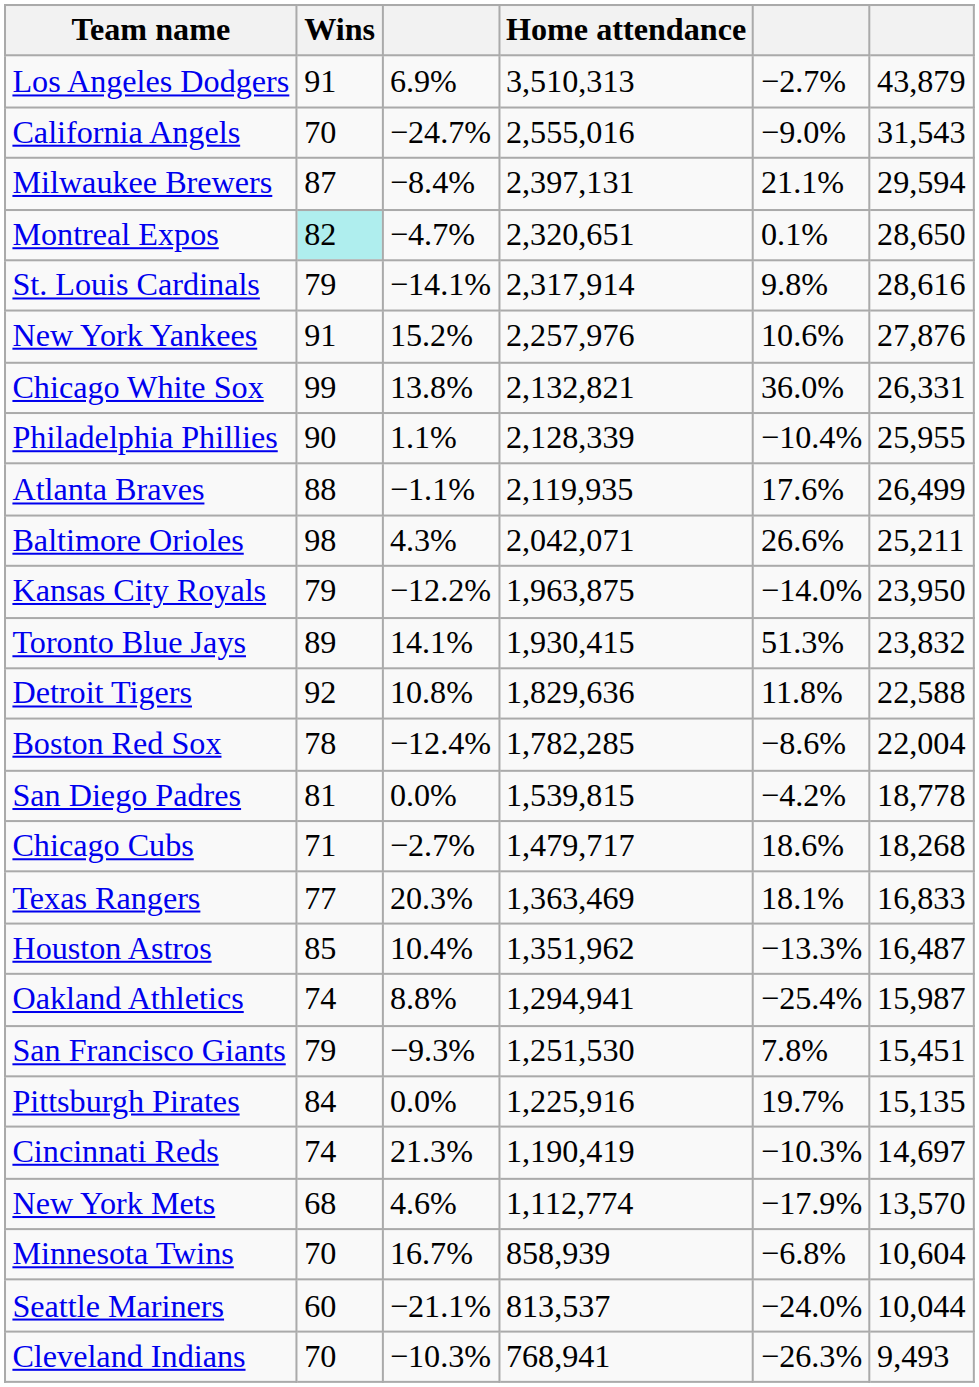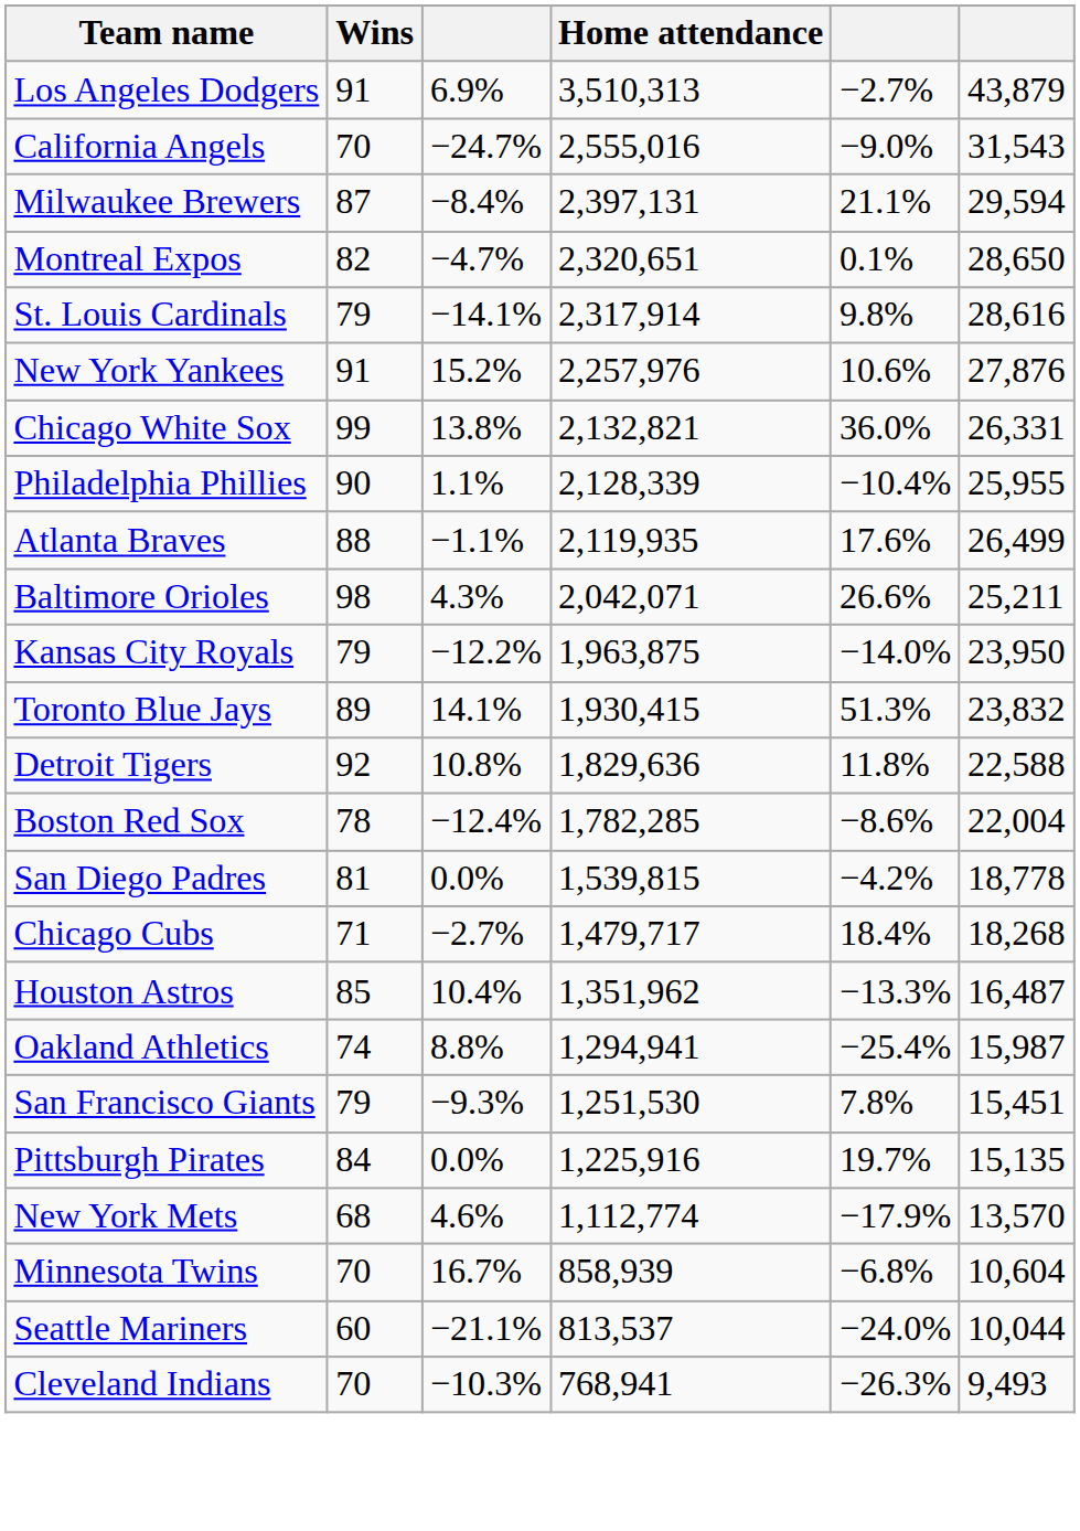Montreal Expos | Wins: paleturquoise background -> no background
Chicago Cubs | column 5: 18.6% -> 18.4%
- row: Texas Rangers | 77 | 20.3% | 1,363,469 | 18.1% | 16,833
- row: Cincinnati Reds | 74 | 21.3% | 1,190,419 | −10.3% | 14,697
